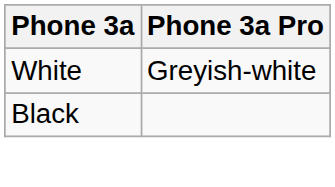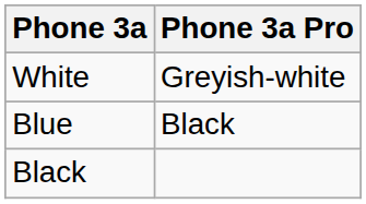+ row: Blue | Black
